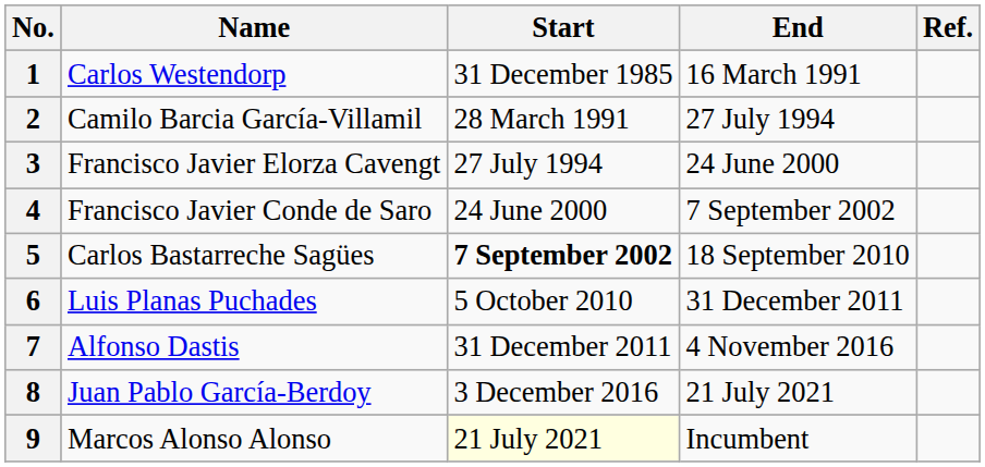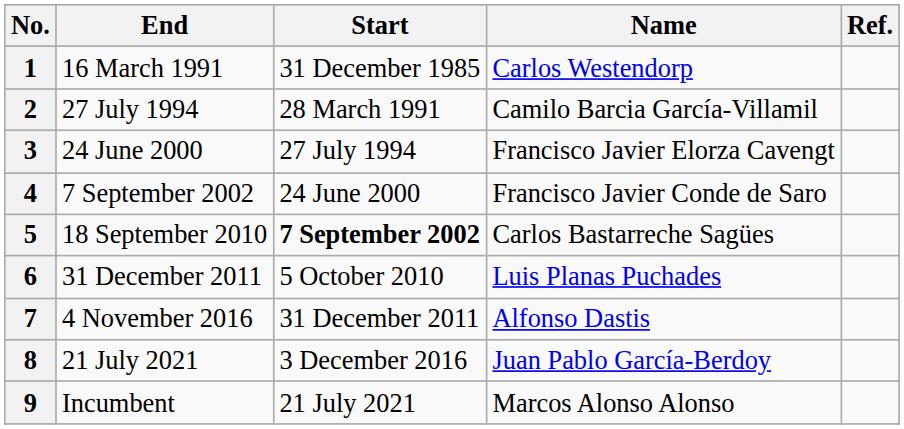columns swapped: Name <-> End
9 | Start: lightyellow background -> no background
